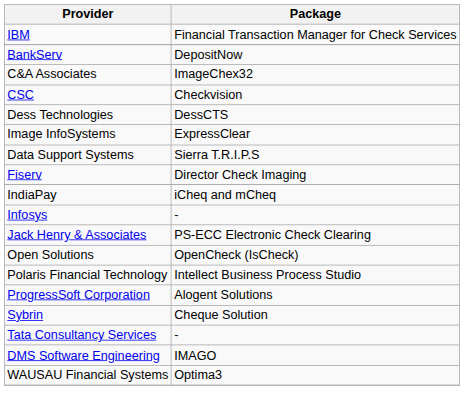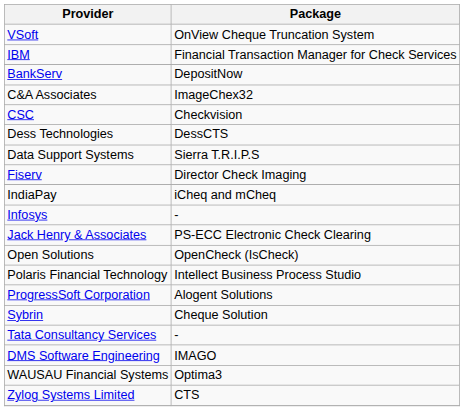+ row: VSoft | OnView Cheque Truncation System
- row: Image InfoSystems | ExpressClear
+ row: Zylog Systems Limited | CTS
